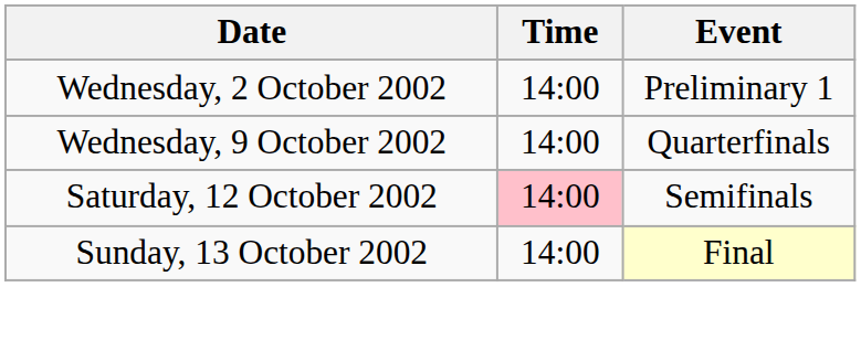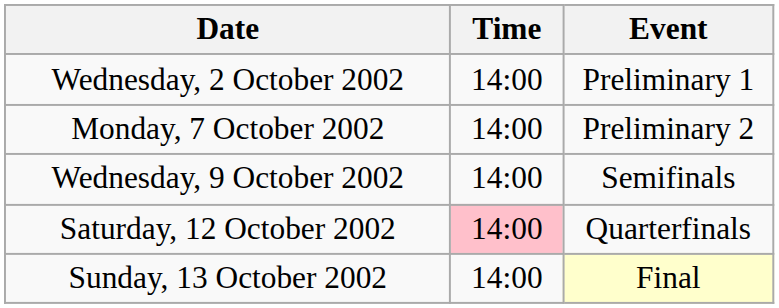+ row: Monday, 7 October 2002 | 14:00 | Preliminary 2
Wednesday, 9 October 2002 | Event: Quarterfinals -> Semifinals
Saturday, 12 October 2002 | Event: Semifinals -> Quarterfinals
